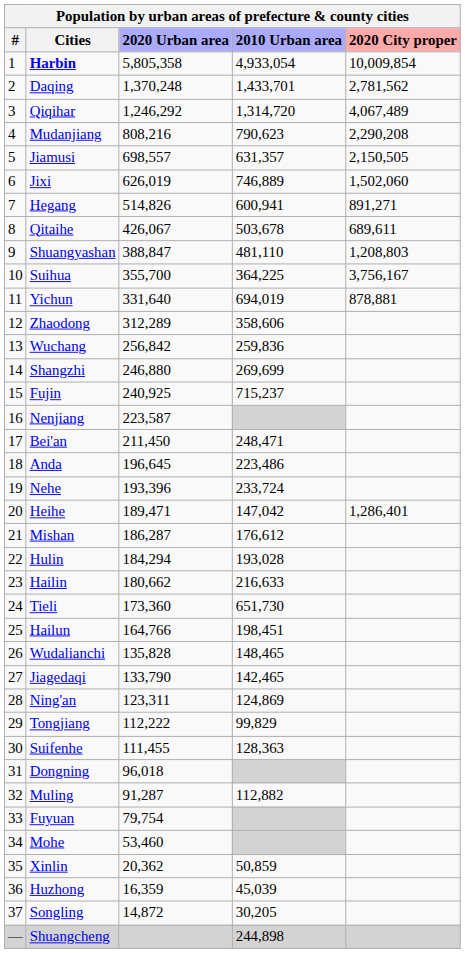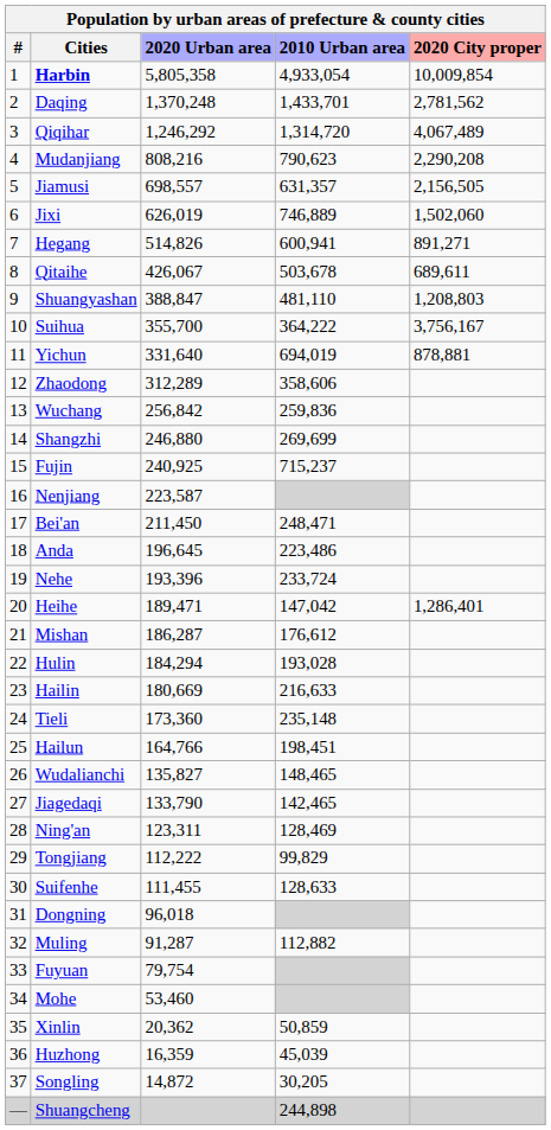Jiamusi | 2020 City proper: 2,150,505 -> 2,156,505
Suihua | 2010 Urban area: 364,225 -> 364,222
Hailin | 2020 Urban area: 180,662 -> 180,669
Tieli | 2010 Urban area: 651,730 -> 235,148
Wudalianchi | 2020 Urban area: 135,828 -> 135,827
Ning'an | 2010 Urban area: 124,869 -> 128,469
Suifenhe | 2010 Urban area: 128,363 -> 128,633
